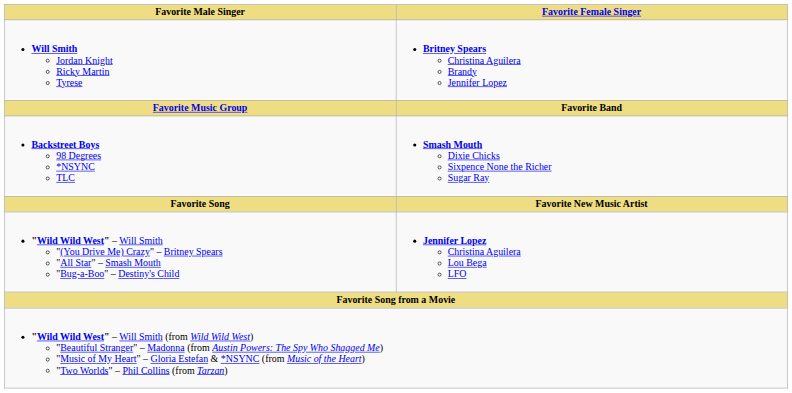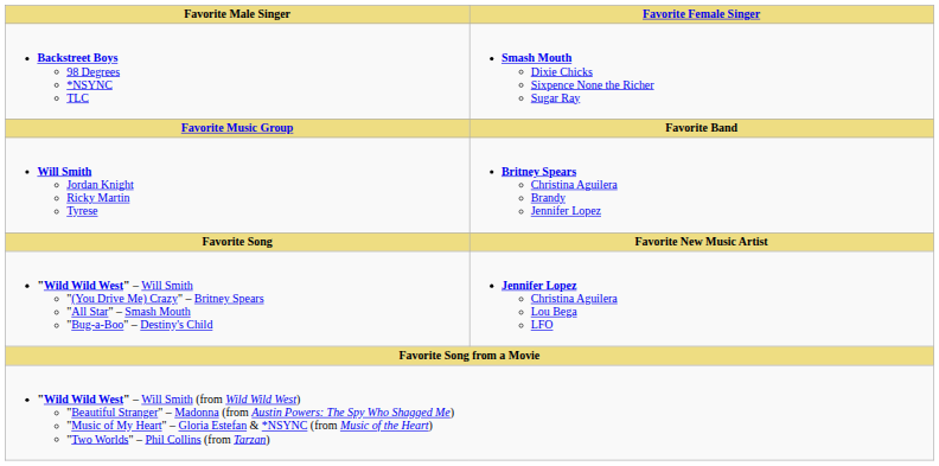rows swapped: Will Smith Jordan Knight Ricky Martin Tyrese <-> Backstreet Boys 98 Degrees *NSYNC TLC
